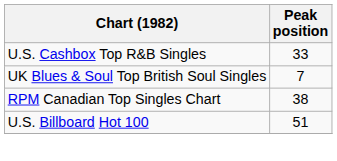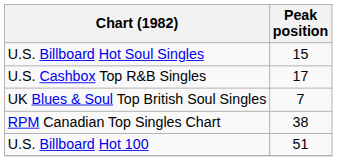+ row: U.S. Billboard Hot Soul Singles | 15
U.S. Cashbox Top R&B Singles | Peak position: 33 -> 17
